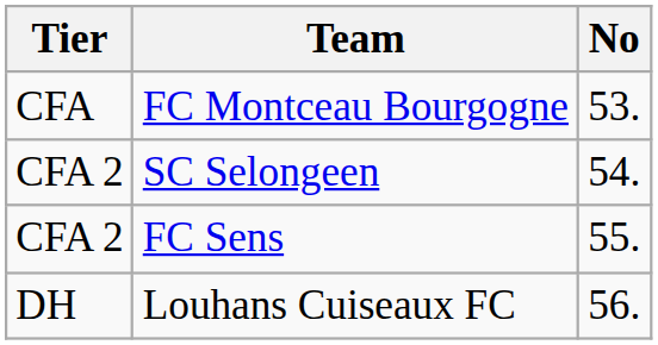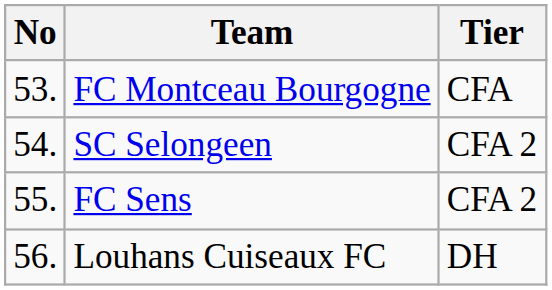columns swapped: No <-> Tier
